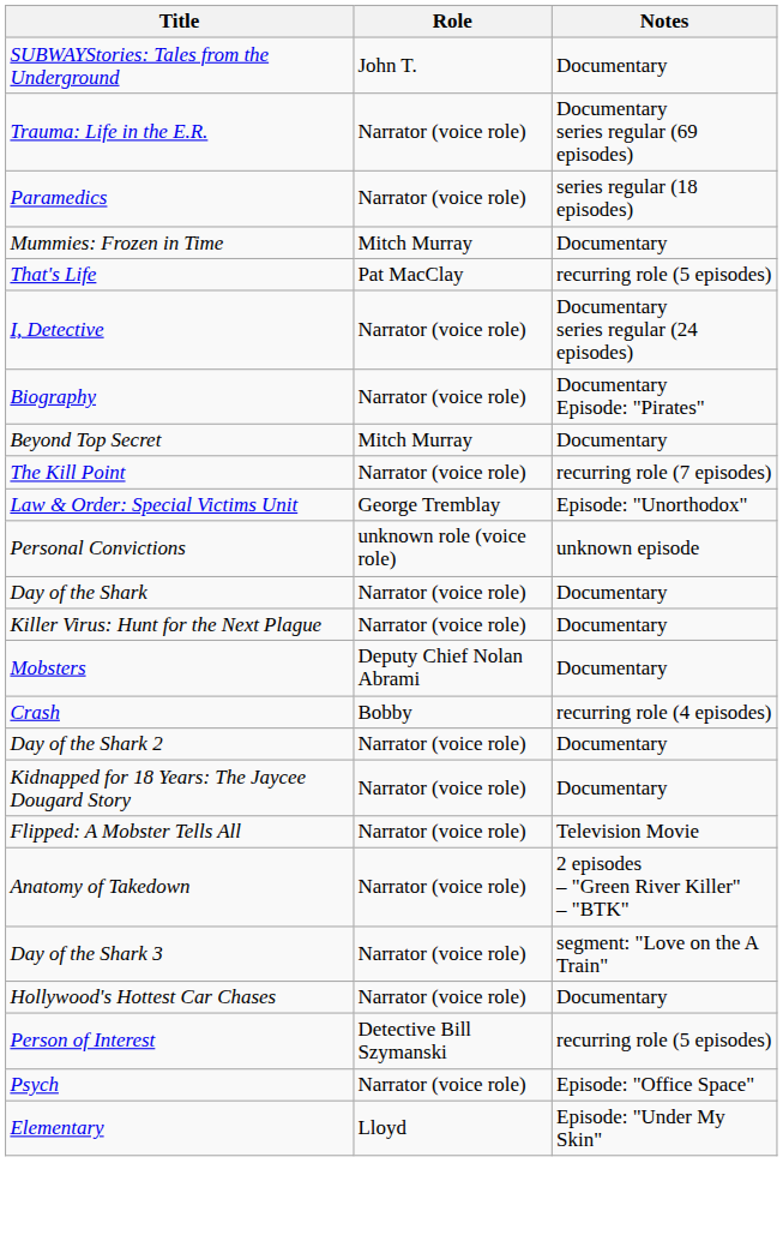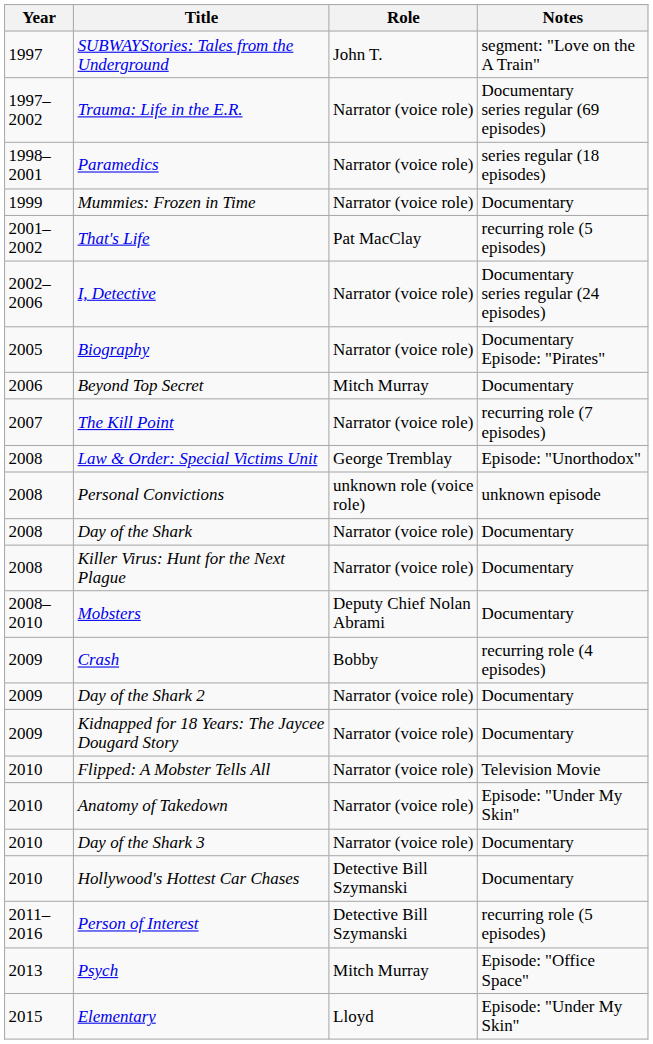+ column: Year | 1997 | 1997–2002 | 1998–2001 | 1999 | 2001–2002 | 2002–2006 | 2005 | 2006 | 2007 | 2008 | 2008 | 2008 | 2008 | 2008–2010 | 2009 | 2009 | 2009 | 2010 | 2010 | 2010 | 2010 | 2011–2016 | 2013 | 2015
SUBWAYStories: Tales from the Underground | Notes: Documentary -> segment: "Love on the A Train"
Mummies: Frozen in Time | Role: Mitch Murray -> Narrator (voice role)
Anatomy of Takedown | Notes: 2 episodes – "Green River Killer" – "BTK" -> Episode: "Under My Skin"
Day of the Shark 3 | Notes: segment: "Love on the A Train" -> Documentary
Hollywood's Hottest Car Chases | Role: Narrator (voice role) -> Detective Bill Szymanski
Psych | Role: Narrator (voice role) -> Mitch Murray
